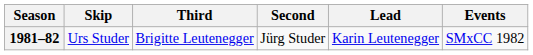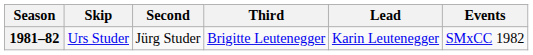columns swapped: Third <-> Second
